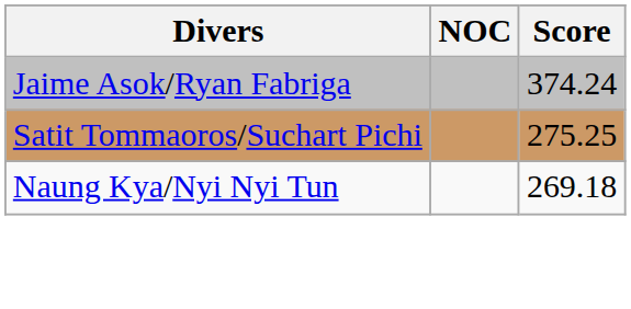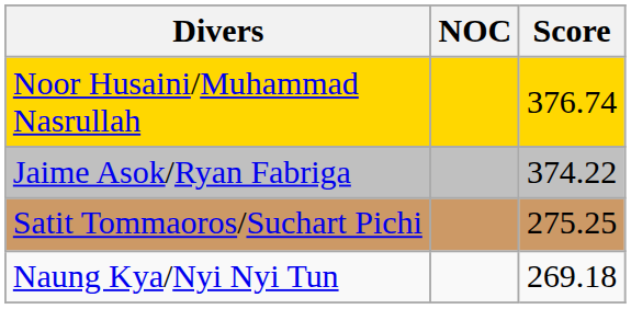+ row: Noor Husaini/Muhammad Nasrullah | 376.74
Jaime Asok/Ryan Fabriga | Score: 374.24 -> 374.22
